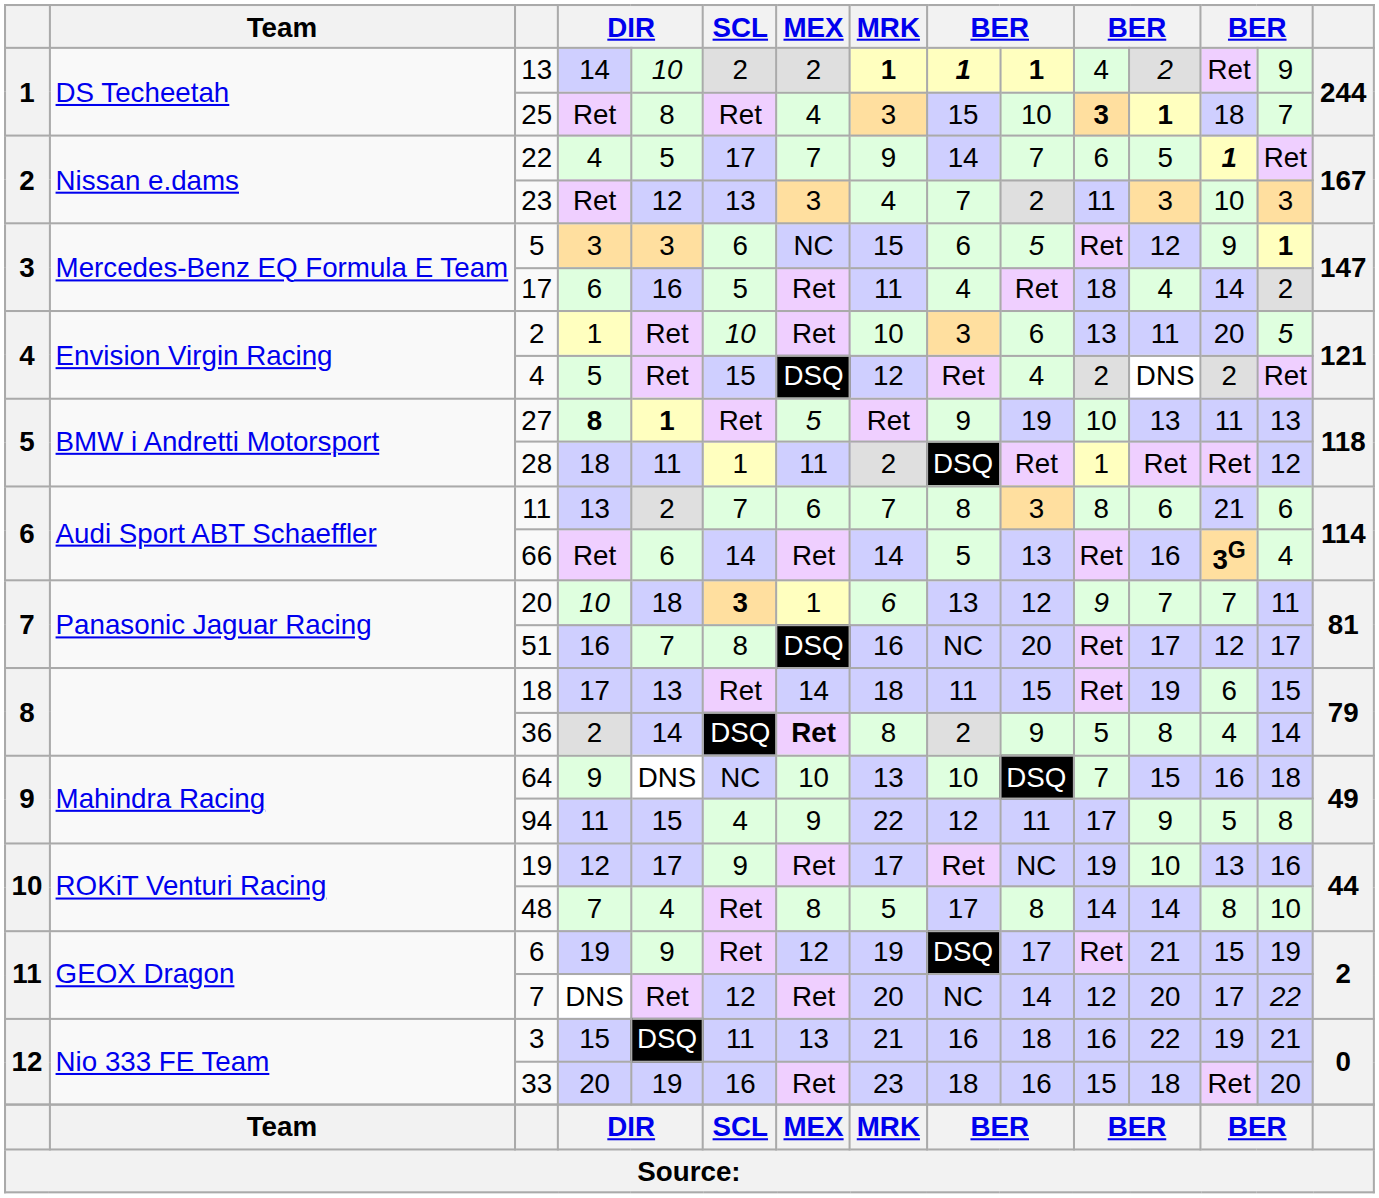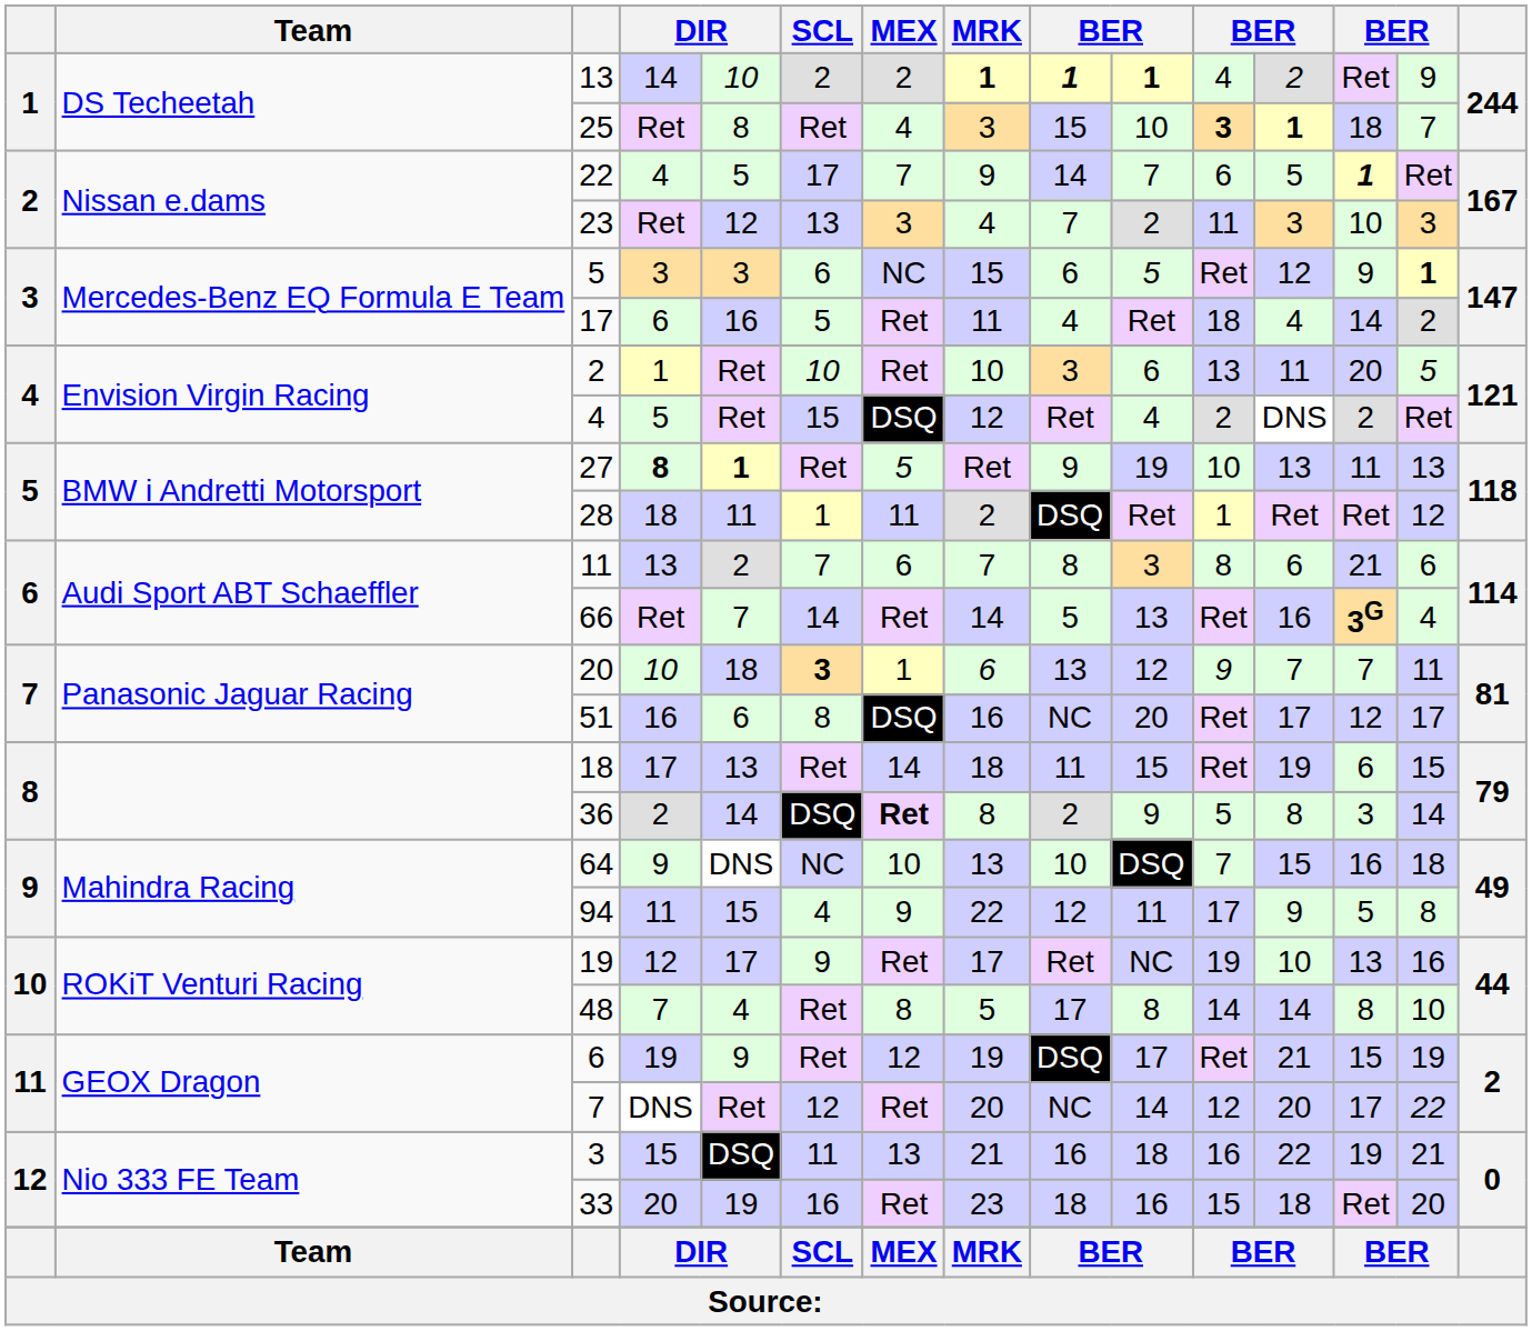66 | column 5: 6 -> 7
51 | column 5: 7 -> 6
36 | column 13: 4 -> 3
